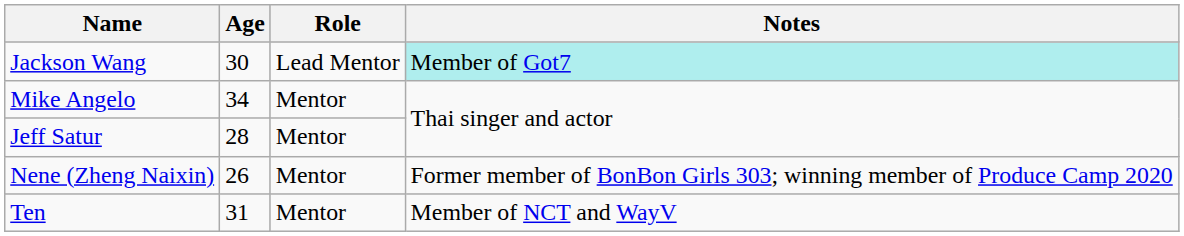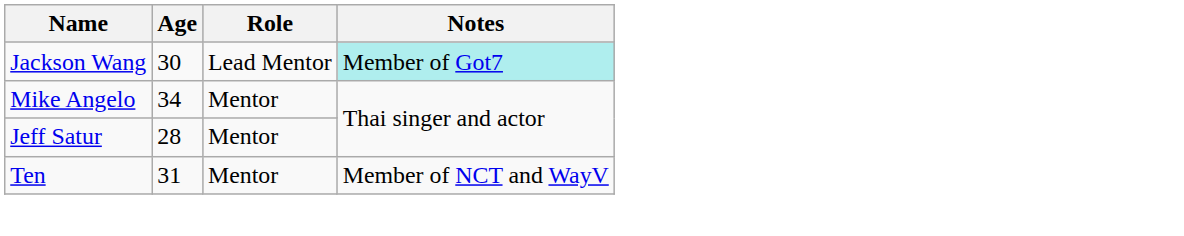- row: Nene (Zheng Naixin) | 26 | Mentor | Former member of BonBon Girls 303; winning member of Produce Camp 2020
